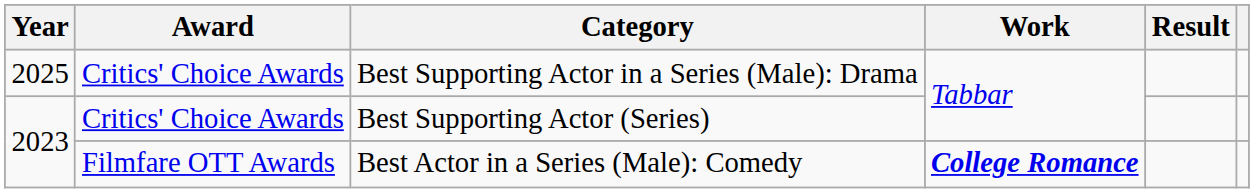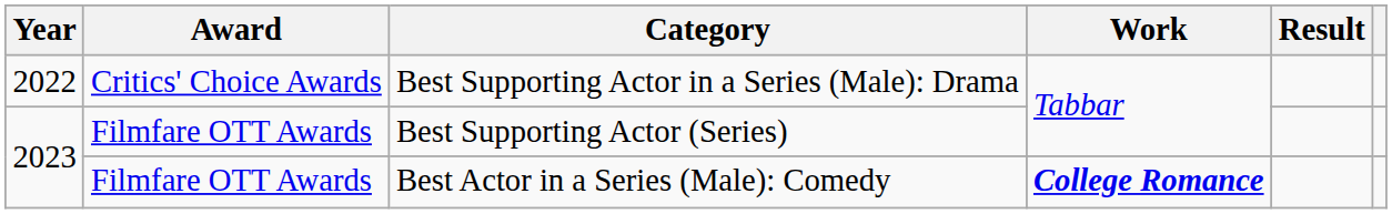Best Supporting Actor in a Series (Male): Drama | Year: 2025 -> 2022
Best Supporting Actor (Series) | Award: Critics' Choice Awards -> Filmfare OTT Awards
